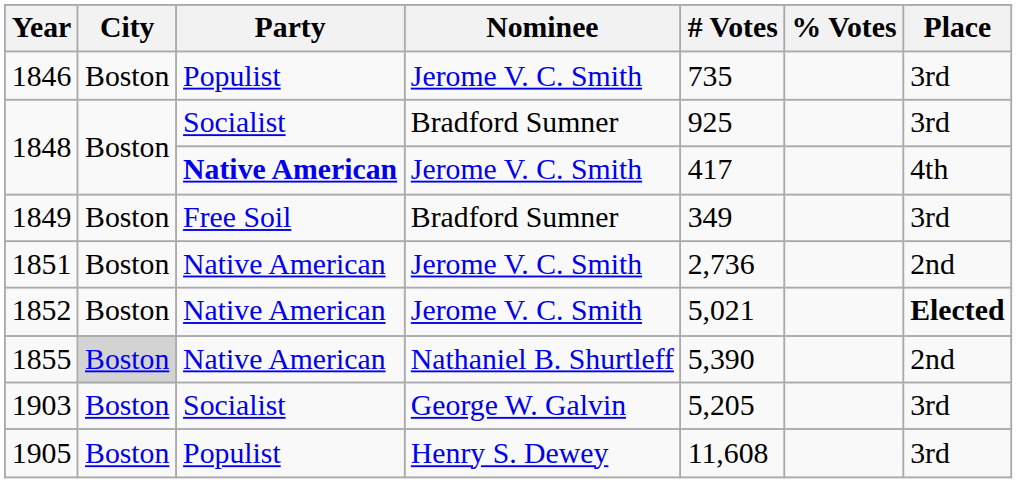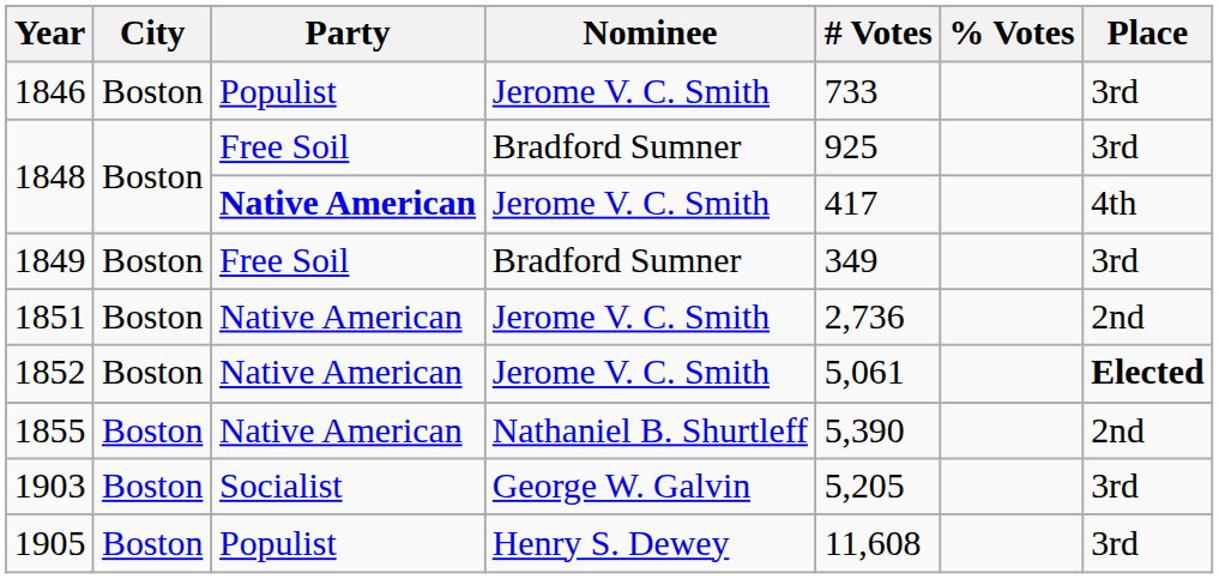1846 | # Votes: 735 -> 733
1848 / Bradford Sumner | Party: Socialist -> Free Soil
1852 | # Votes: 5,021 -> 5,061
1855 | City: lightgrey background -> no background
